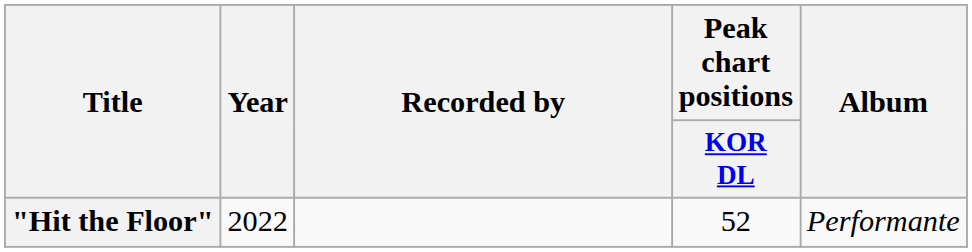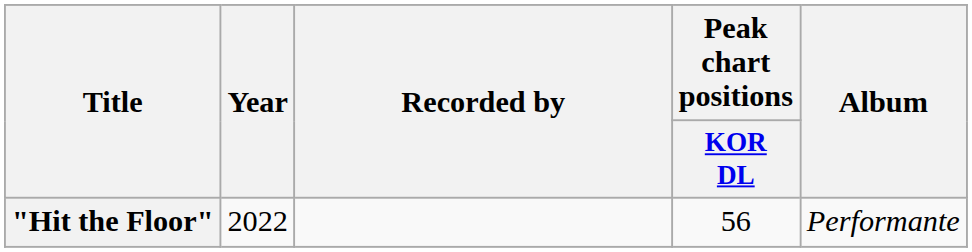"Hit the Floor" | Peak chart positions / KOR DL: 52 -> 56
